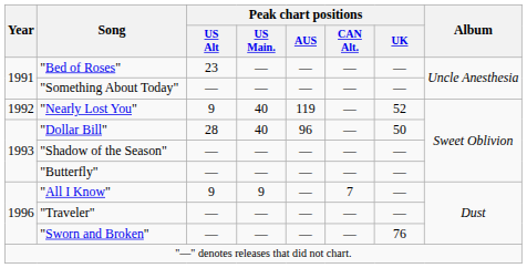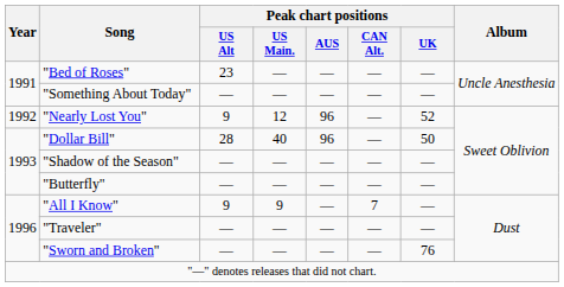"Nearly Lost You" | Peak chart positions / US Main.: 40 -> 12
"Nearly Lost You" | Peak chart positions / AUS: 119 -> 96
